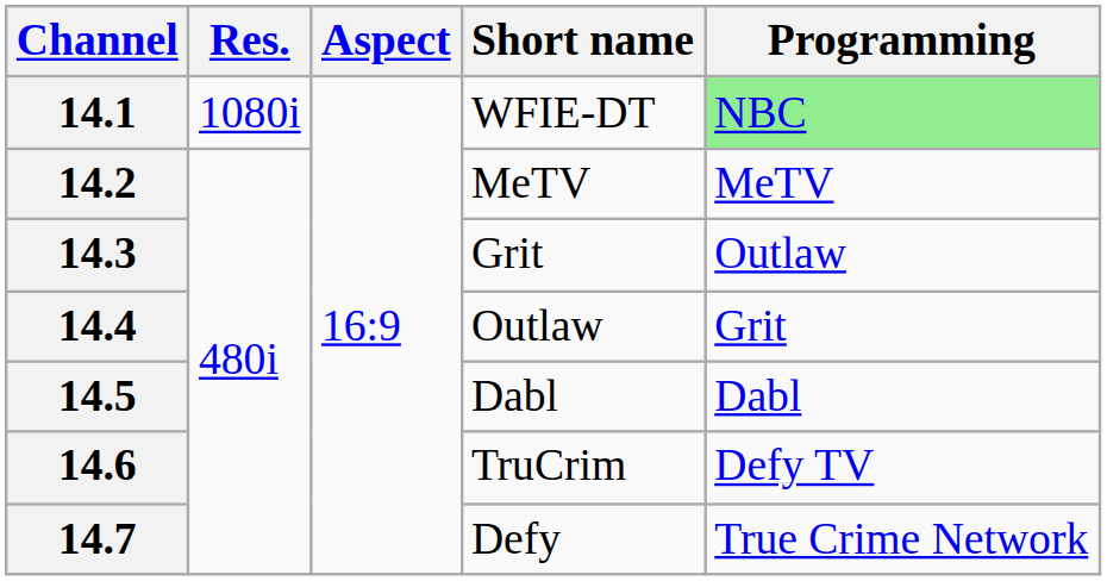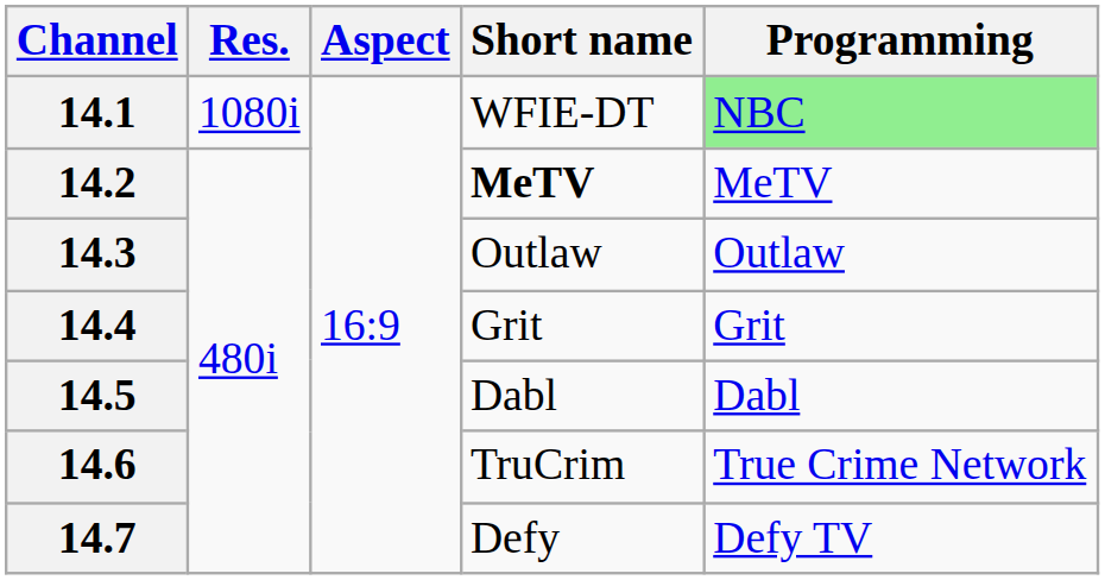14.2 | Short name: normal -> bold
14.3 | Short name: Grit -> Outlaw
14.4 | Short name: Outlaw -> Grit
14.6 | Programming: Defy TV -> True Crime Network
14.7 | Programming: True Crime Network -> Defy TV
